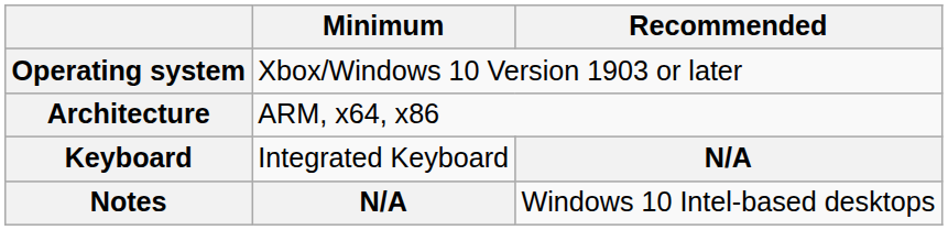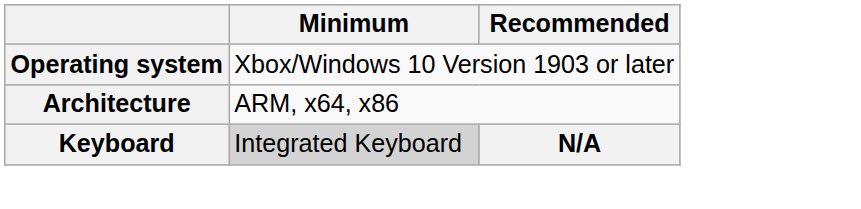Keyboard | Minimum: no background -> lightgrey background
- row: Notes | N/A | Windows 10 Intel-based desktops
